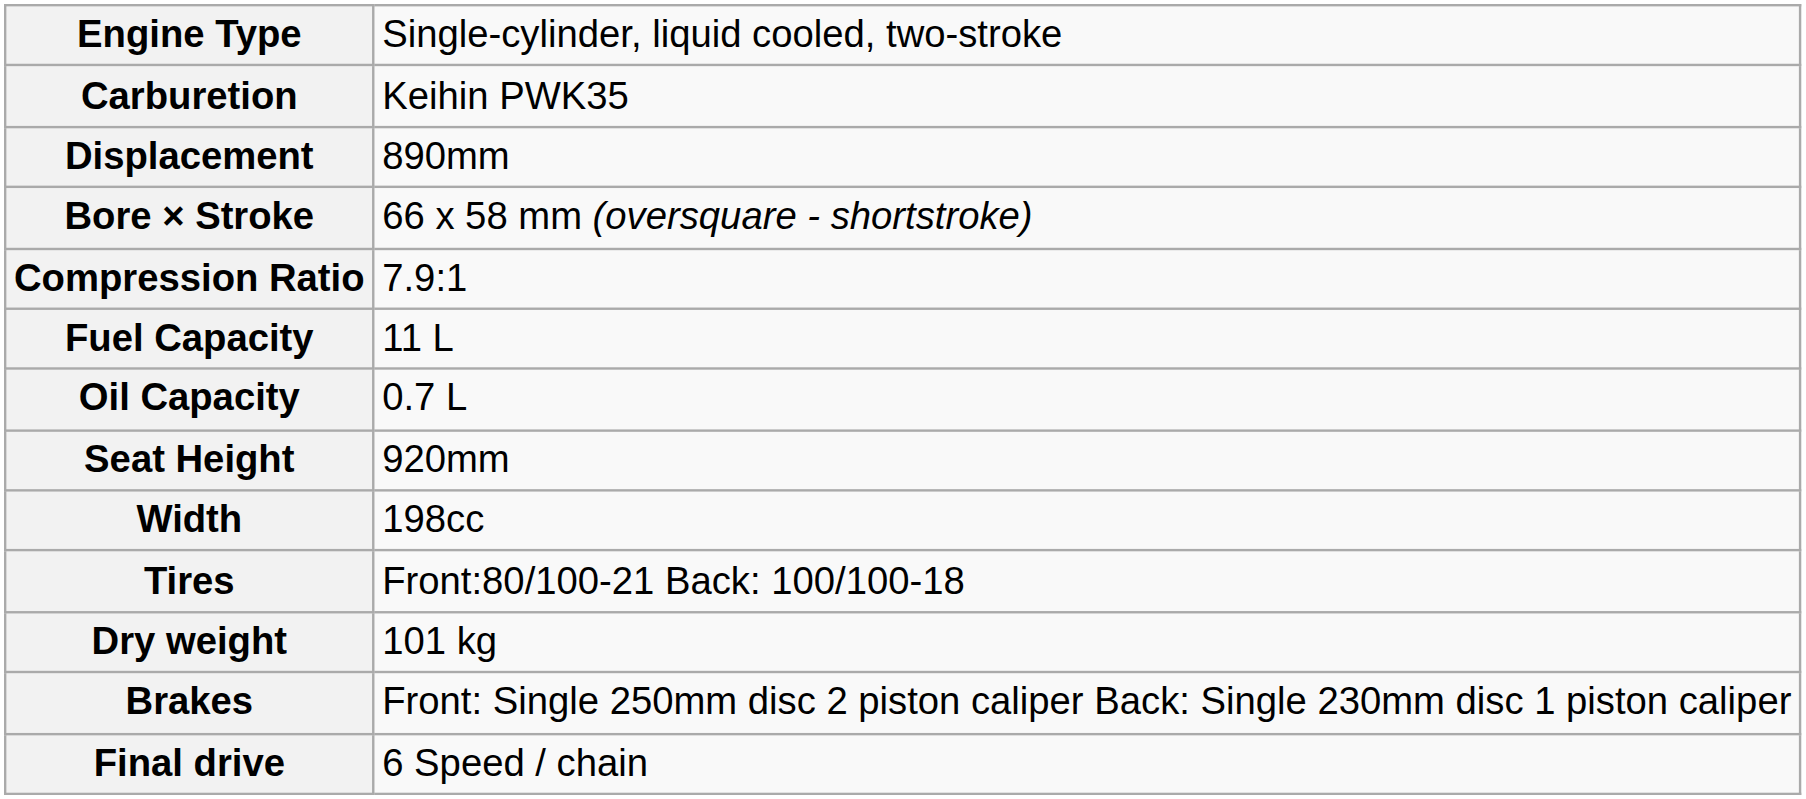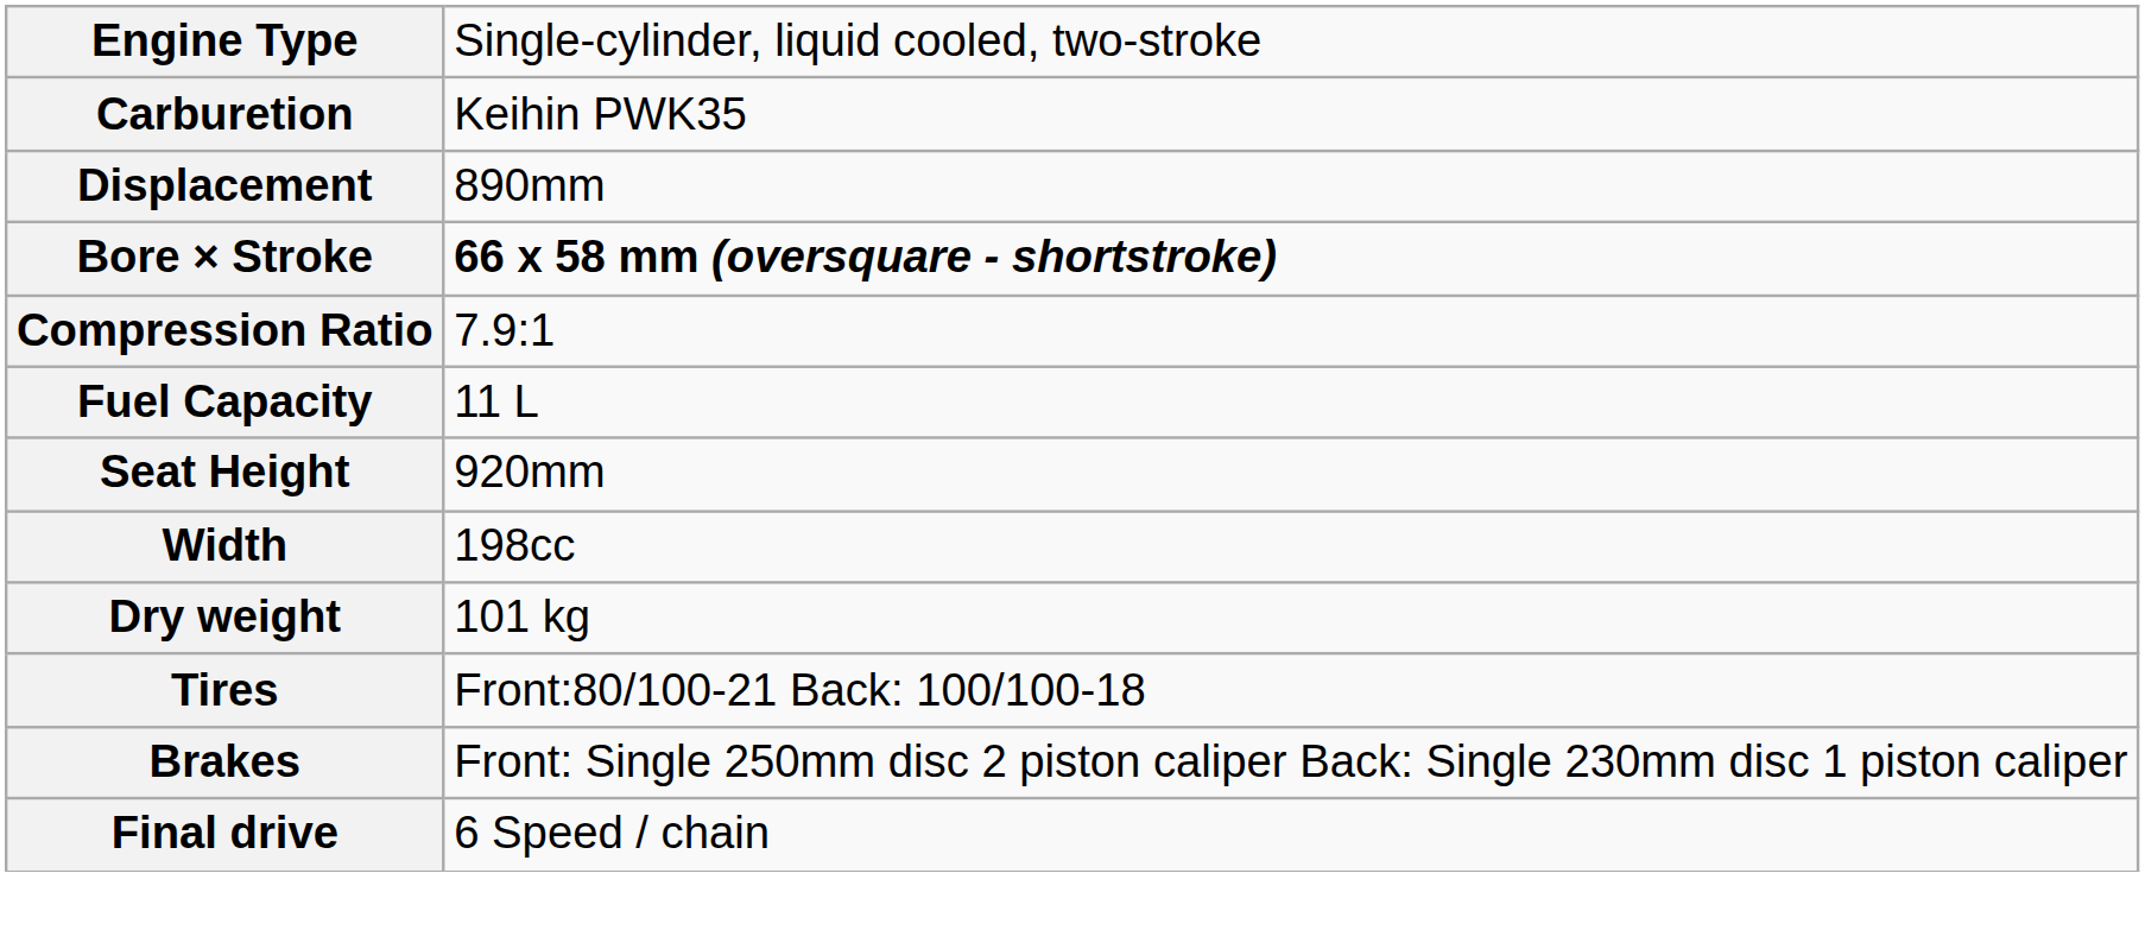Bore × Stroke | column 2: normal -> bold
- row: Oil Capacity | 0.7 L
rows swapped: Dry weight <-> Tires
